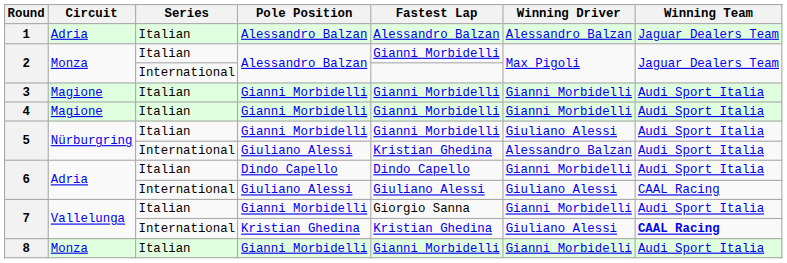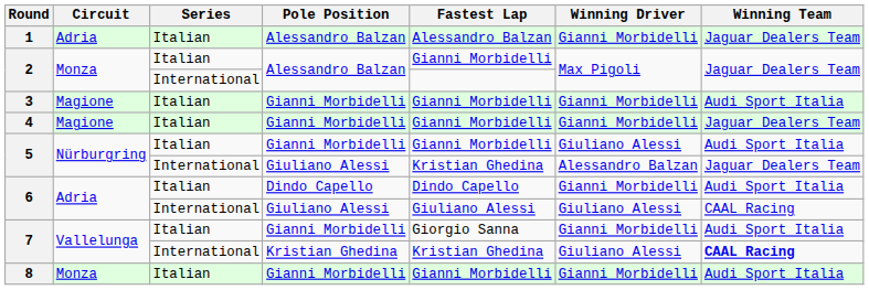1 | Winning Driver: Alessandro Balzan -> Gianni Morbidelli
4 | Winning Team: Audi Sport Italia -> Jaguar Dealers Team
5 / International | Winning Team: Audi Sport Italia -> Jaguar Dealers Team
